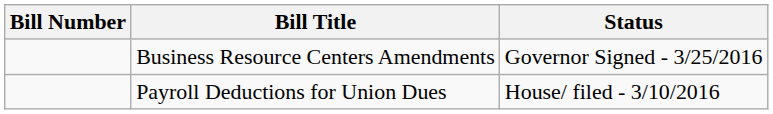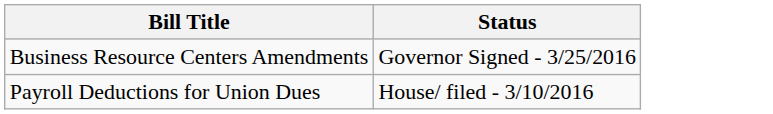- column: Bill Number
